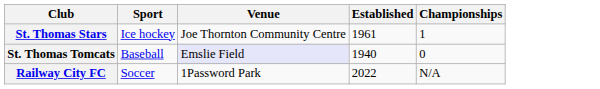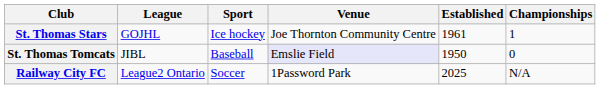+ column: League | GOJHL | JIBL | League2 Ontario
St. Thomas Tomcats | Established: 1940 -> 1950
Railway City FC | Established: 2022 -> 2025
